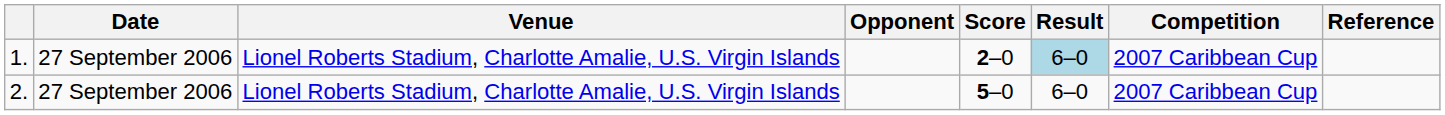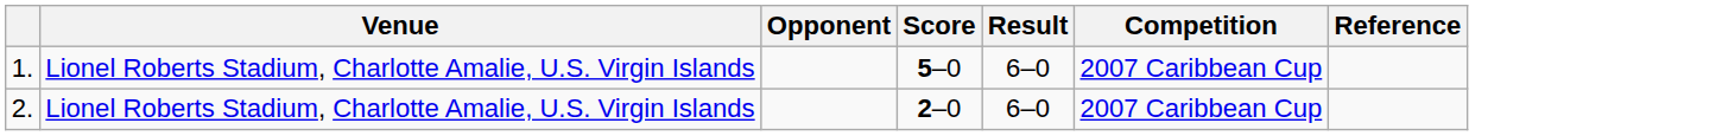- column: Date | 27 September 2006 | 27 September 2006
1. | Score: 2–0 -> 5–0
1. | Result: lightblue background -> no background
2. | Score: 5–0 -> 2–0
